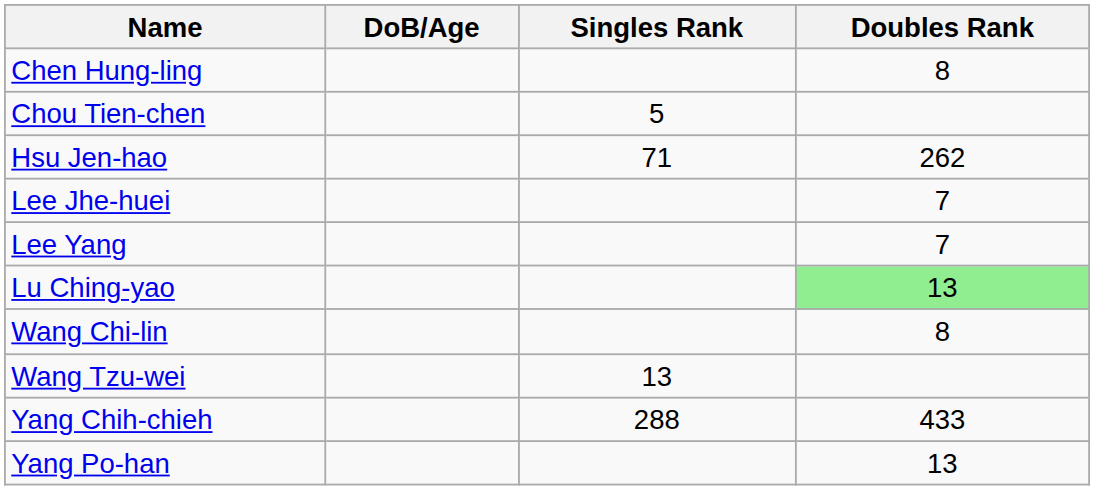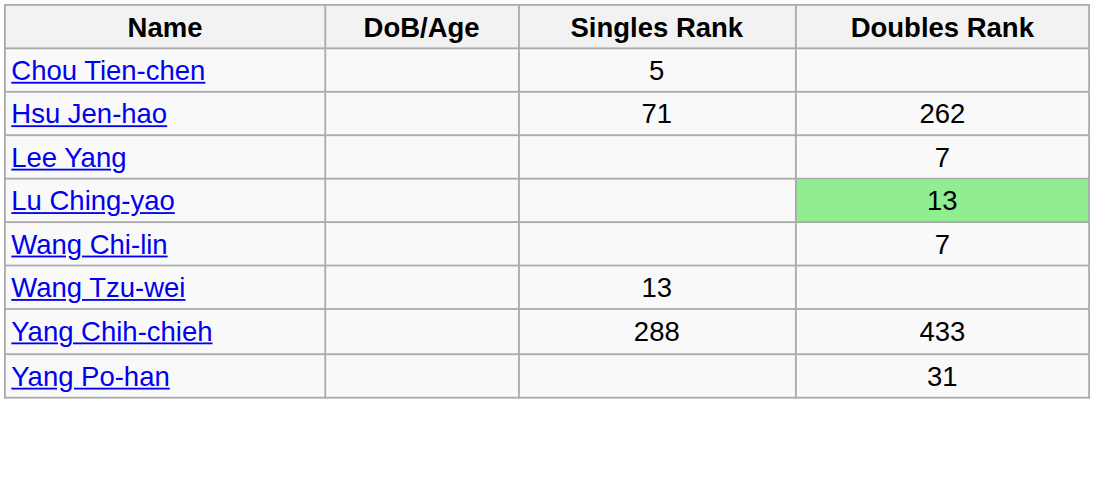- row: Chen Hung-ling | 8
- row: Lee Jhe-huei | 7
Wang Chi-lin | Doubles Rank: 8 -> 7
Yang Po-han | Doubles Rank: 13 -> 31
